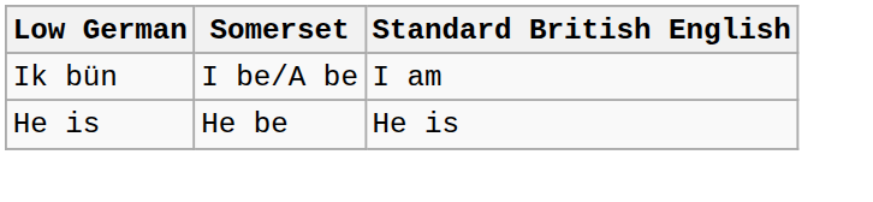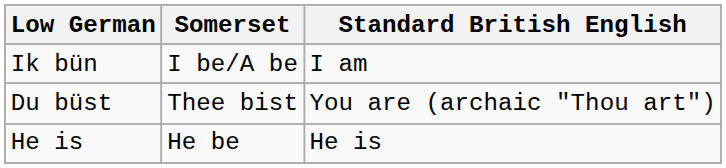+ row: Du büst | Thee bist | You are (archaic "Thou art")
